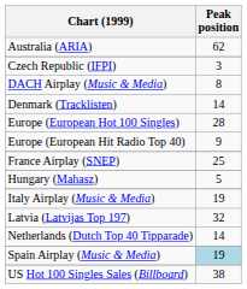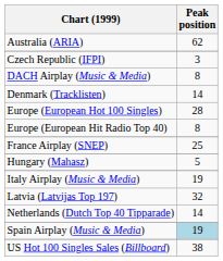Europe (European Hit Radio Top 40) | Peak position: 9 -> 8
